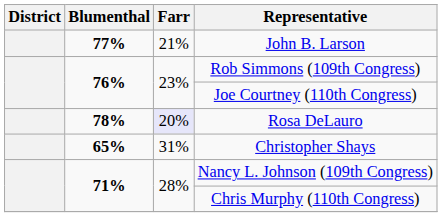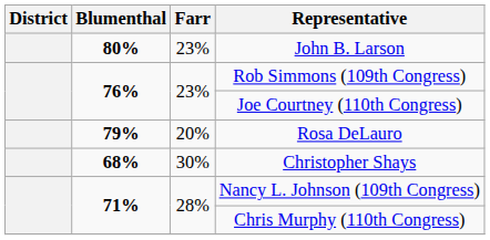John B. Larson | Blumenthal: 77% -> 80%
John B. Larson | Farr: 21% -> 23%
Rosa DeLauro | Blumenthal: 78% -> 79%
Rosa DeLauro | Farr: lavender background -> no background
Christopher Shays | Blumenthal: 65% -> 68%
Christopher Shays | Farr: 31% -> 30%
